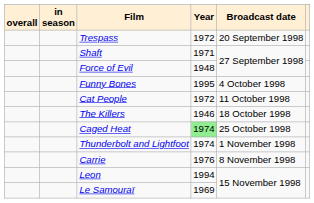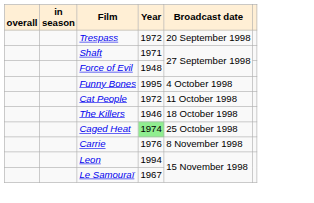- row: Thunderbolt and Lightfoot | 1974 | 1 November 1998
Le Samouraï | Year: 1969 -> 1967
